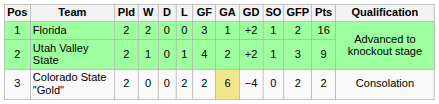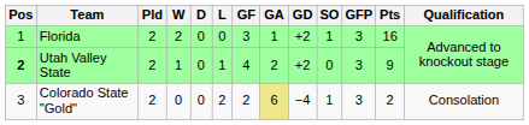Florida | GFP: 2 -> 3
Utah Valley State | Pos: normal -> bold
Utah Valley State | SO: 1 -> 0
Colorado State "Gold" | SO: 0 -> 1
Colorado State "Gold" | GFP: 2 -> 3
